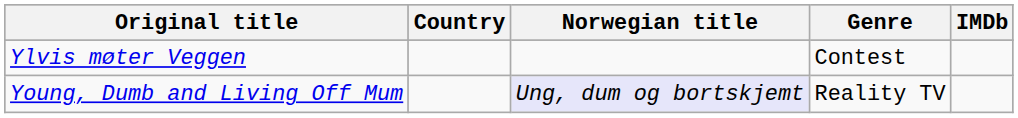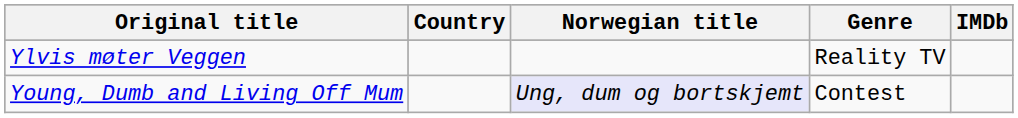Ylvis møter Veggen | Genre: Contest -> Reality TV
Young, Dumb and Living Off Mum | Genre: Reality TV -> Contest
